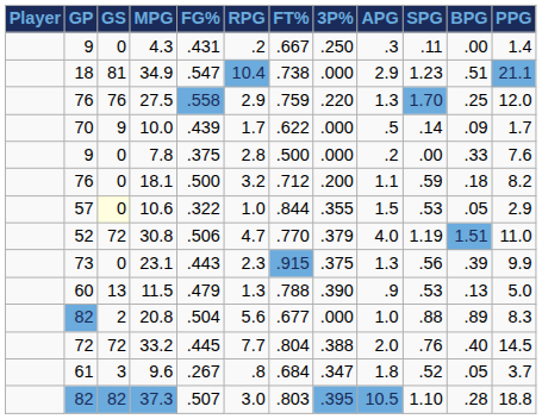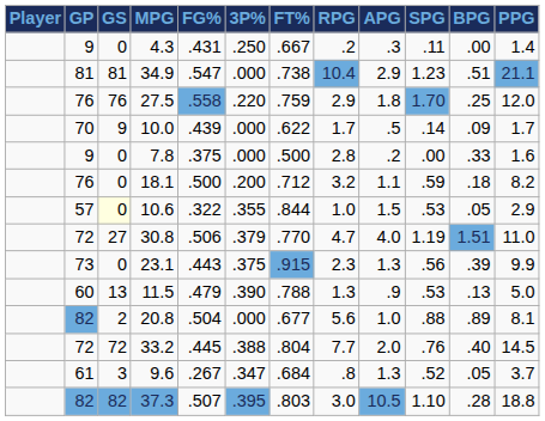columns swapped: 3P% <-> RPG
34.9 | GP: 18 -> 81
27.5 | APG: 1.3 -> 1.8
7.8 | PPG: 7.6 -> 1.6
30.8 | GP: 52 -> 72
30.8 | GS: 72 -> 27
20.8 | PPG: 8.3 -> 8.1
9.6 | APG: 1.8 -> 1.3
